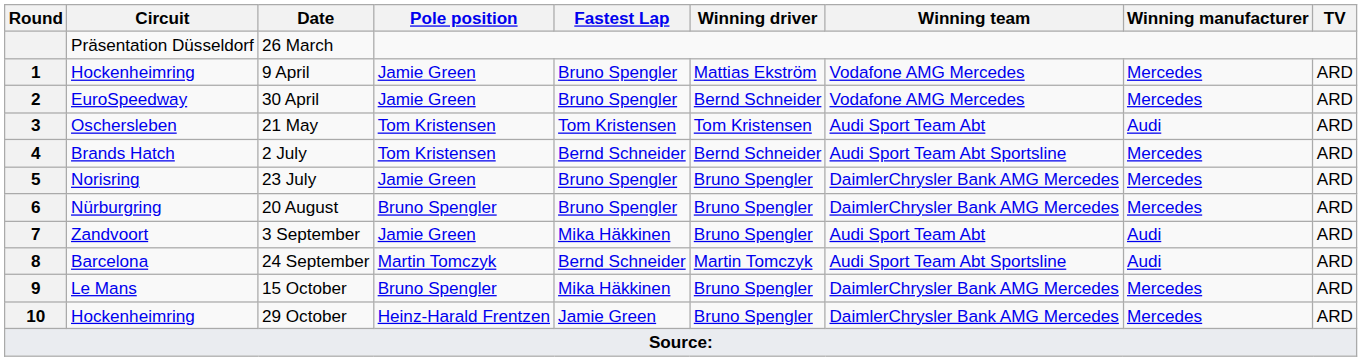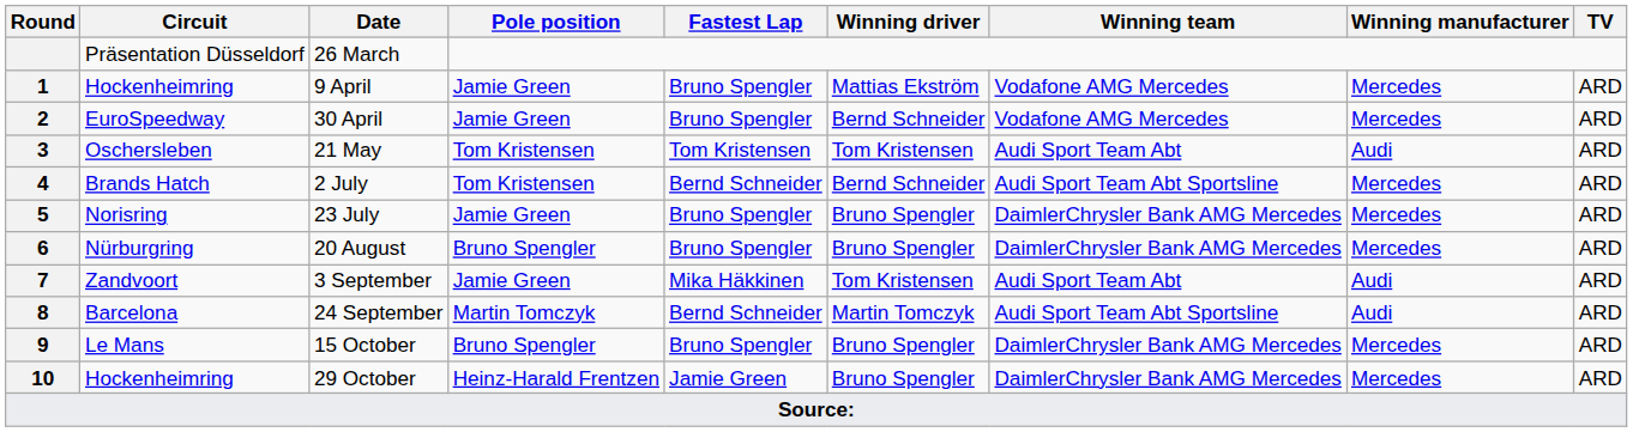3 September | Winning driver: Bruno Spengler -> Tom Kristensen
15 October | Fastest Lap: Mika Häkkinen -> Bruno Spengler
